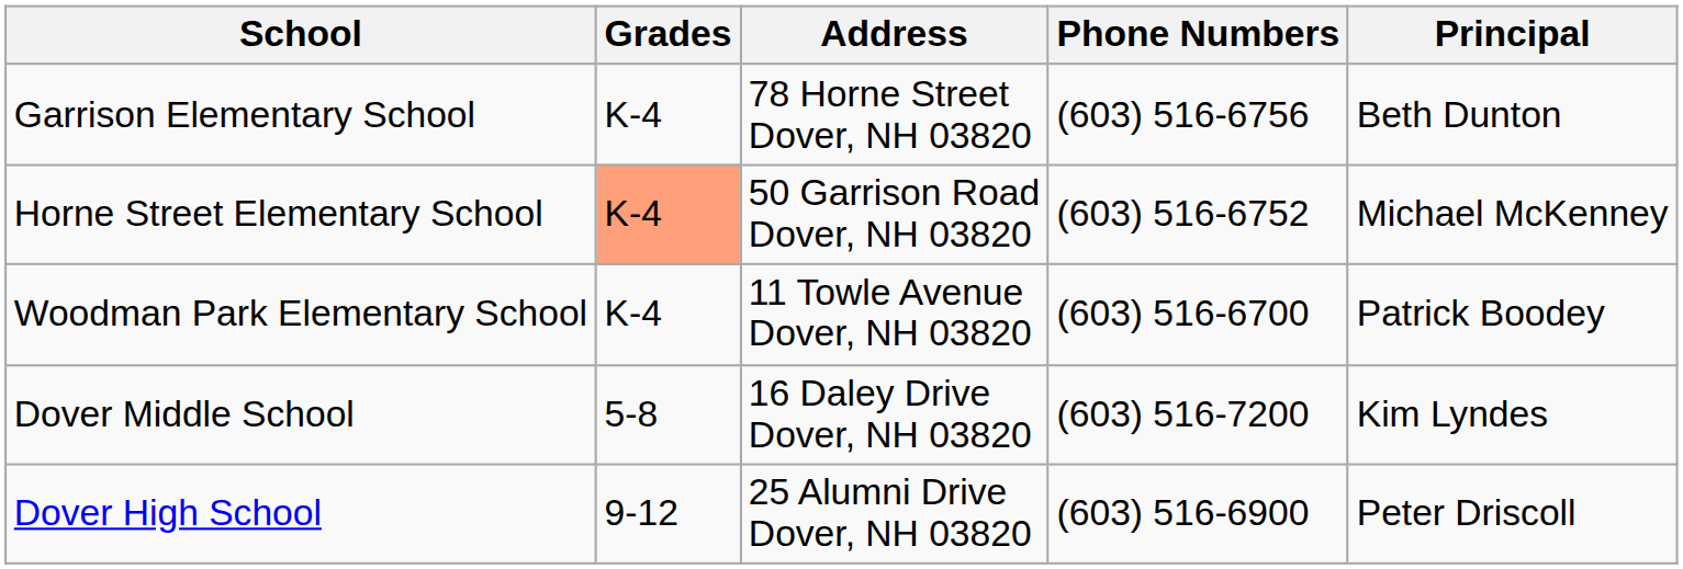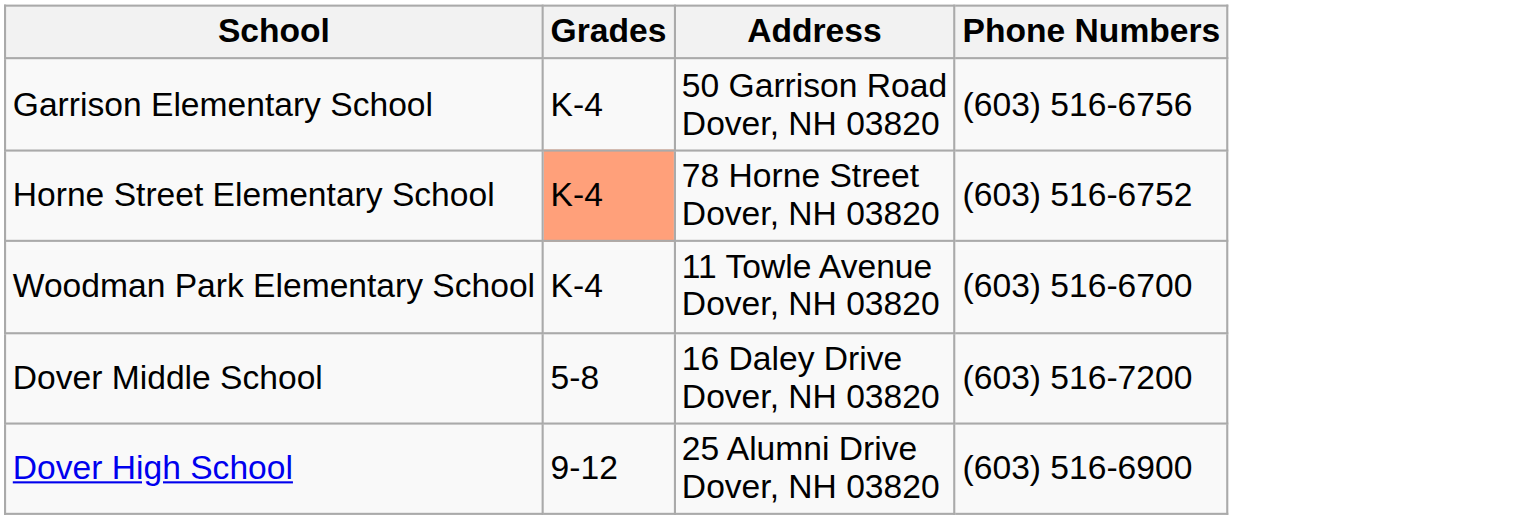- column: Principal | Beth Dunton | Michael McKenney | Patrick Boodey | Kim Lyndes | Peter Driscoll
Garrison Elementary School | Address: 78 Horne Street Dover, NH 03820 -> 50 Garrison Road Dover, NH 03820
Horne Street Elementary School | Address: 50 Garrison Road Dover, NH 03820 -> 78 Horne Street Dover, NH 03820
